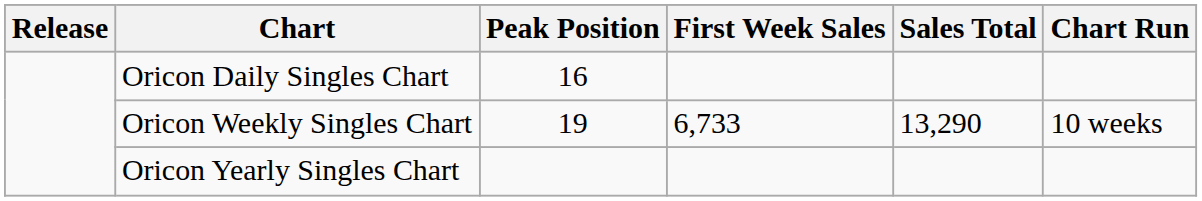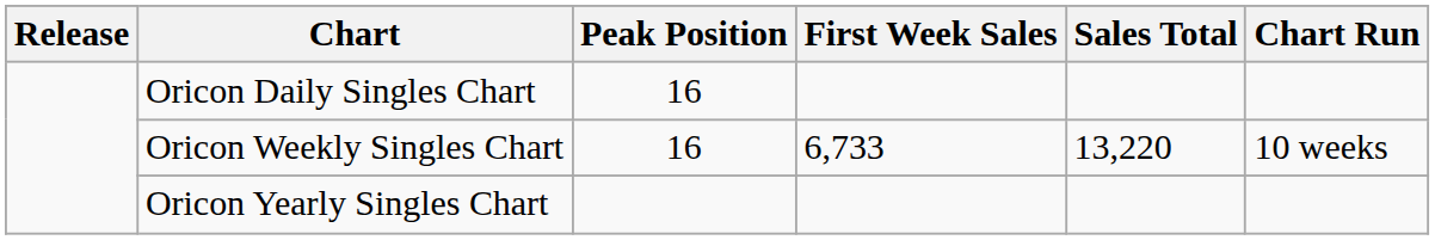Oricon Weekly Singles Chart | Peak Position: 19 -> 16
Oricon Weekly Singles Chart | Sales Total: 13,290 -> 13,220
